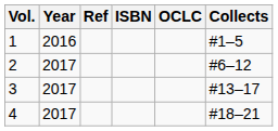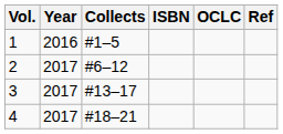columns swapped: Collects <-> Ref
